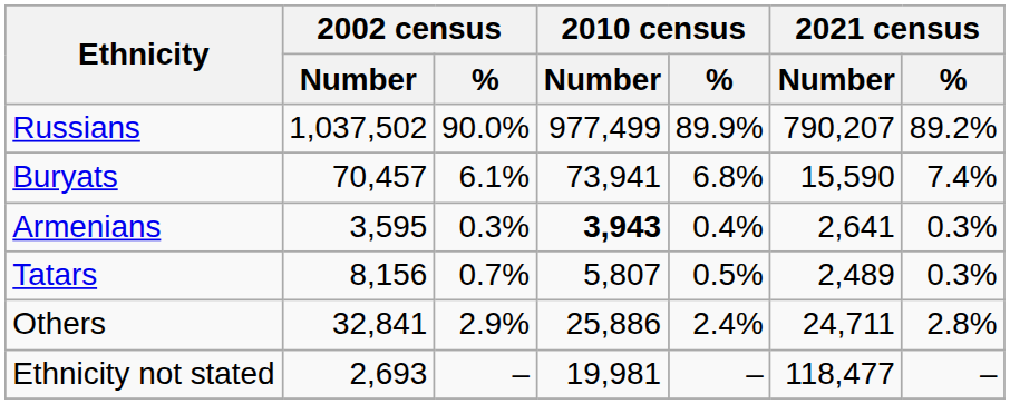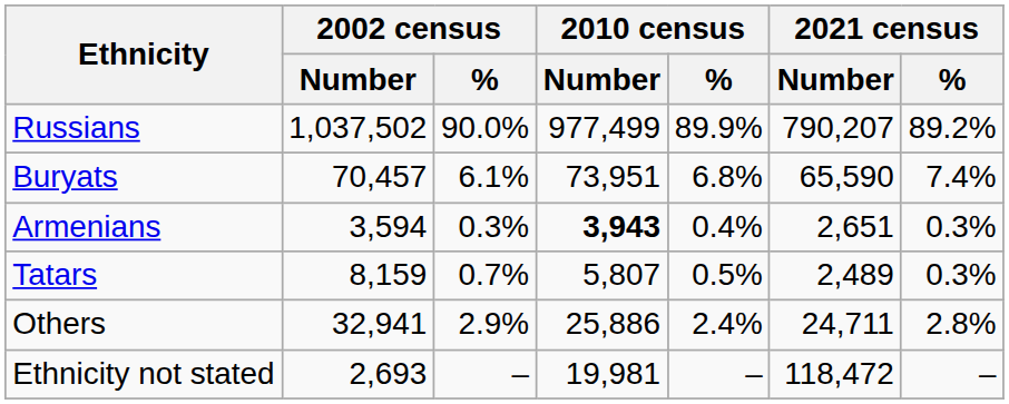Buryats | 2010 census / Number: 73,941 -> 73,951
Buryats | 2021 census / Number: 15,590 -> 65,590
Armenians | 2002 census / Number: 3,595 -> 3,594
Armenians | 2021 census / Number: 2,641 -> 2,651
Tatars | 2002 census / Number: 8,156 -> 8,159
Others | 2002 census / Number: 32,841 -> 32,941
Ethnicity not stated | 2021 census / Number: 118,477 -> 118,472
